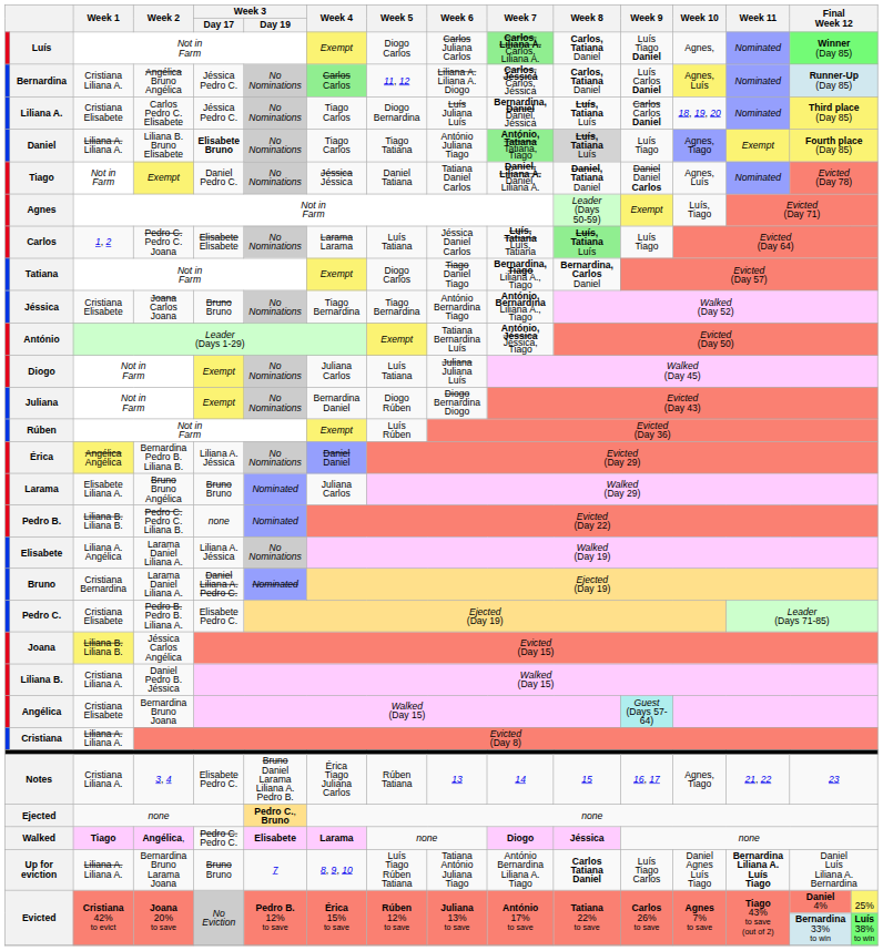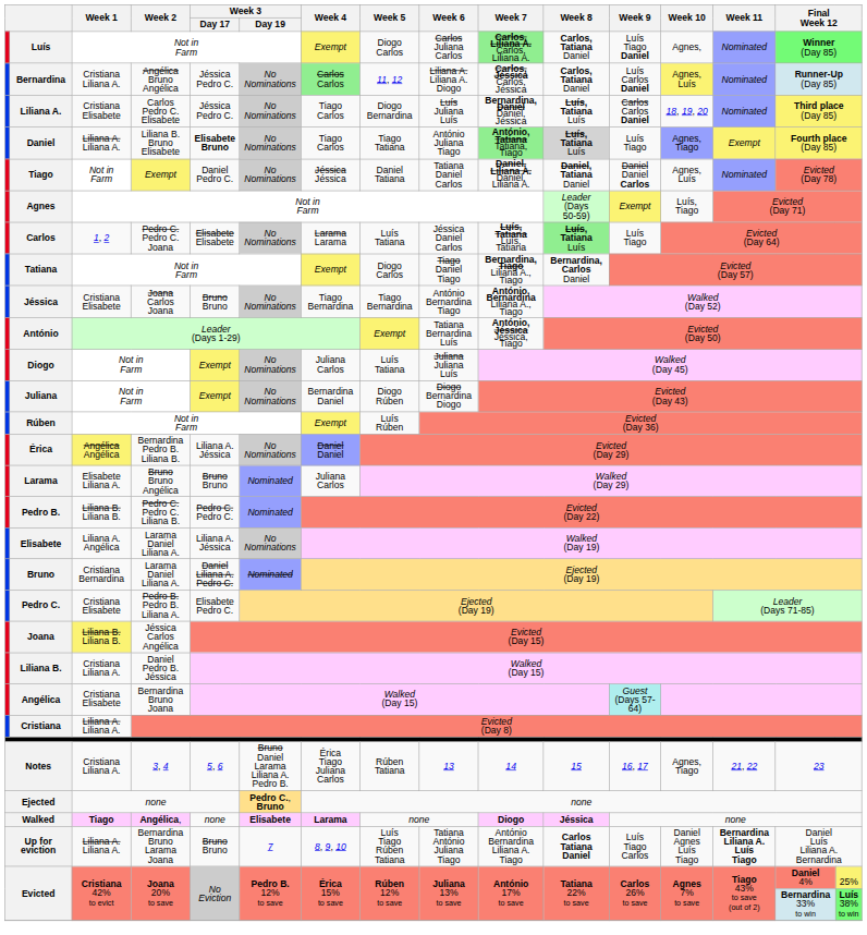Pedro B. | Week 3 / Day 17: none -> Pedro C. Pedro C.
Notes | Week 3 / Day 17: Elisabete Pedro C. -> 5, 6
Walked | Week 3 / Day 17: Pedro C. Pedro C. -> none
